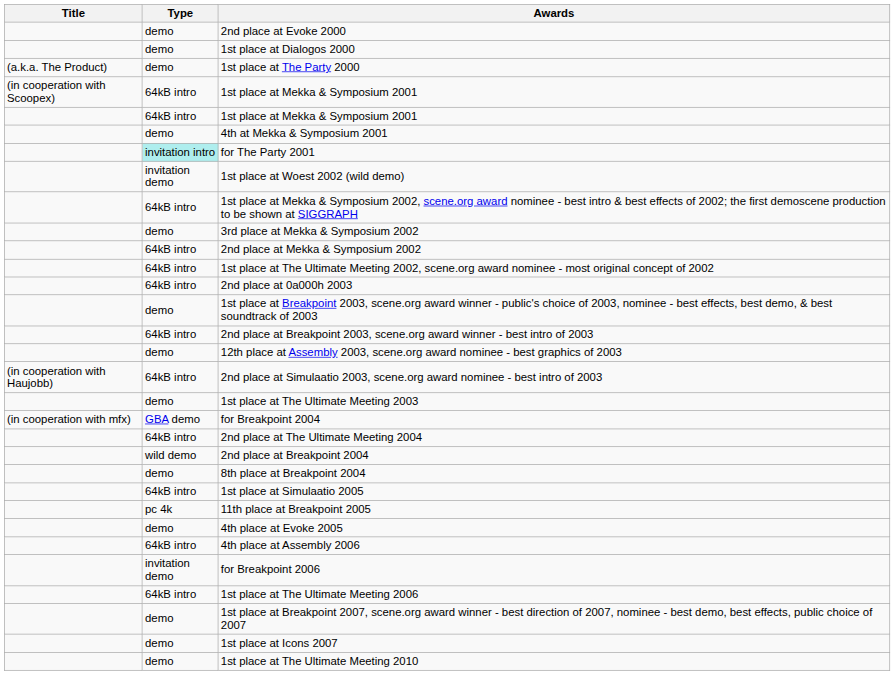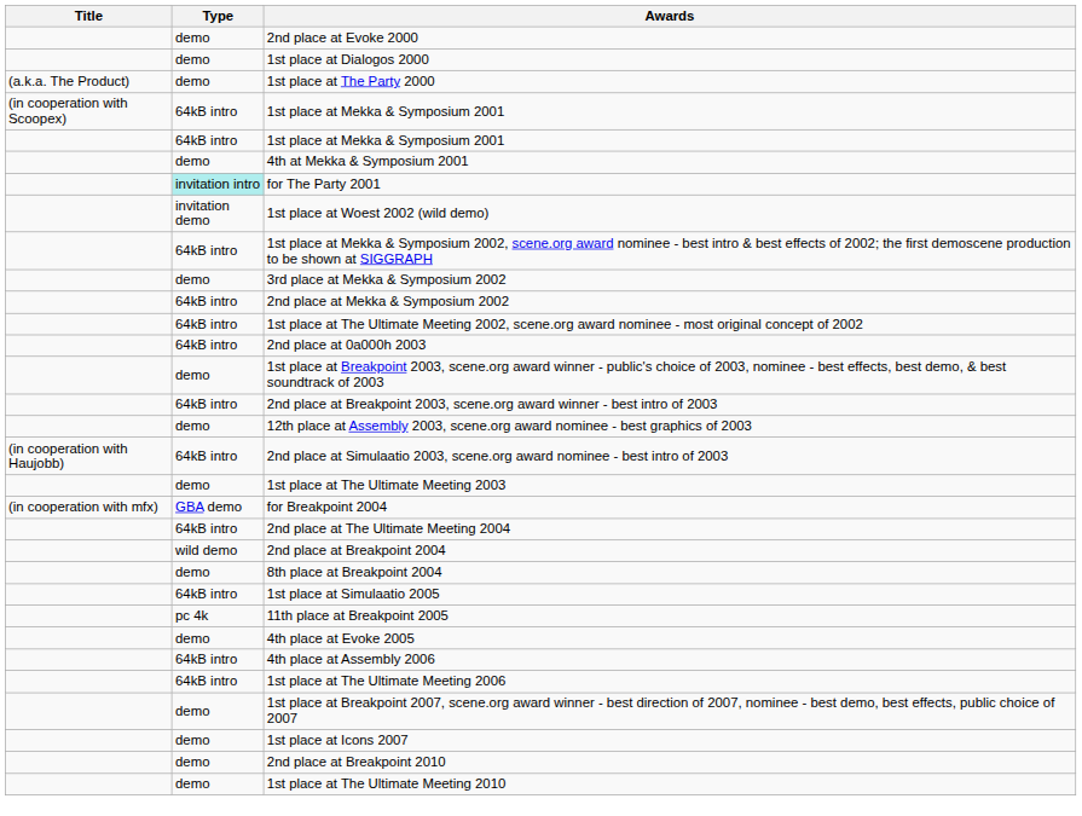- row: invitation demo | for Breakpoint 2006
+ row: demo | 2nd place at Breakpoint 2010
